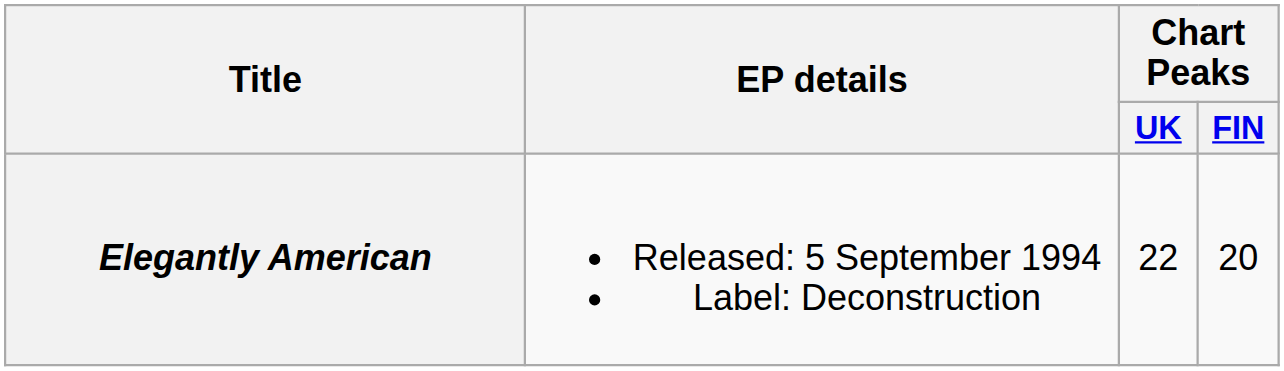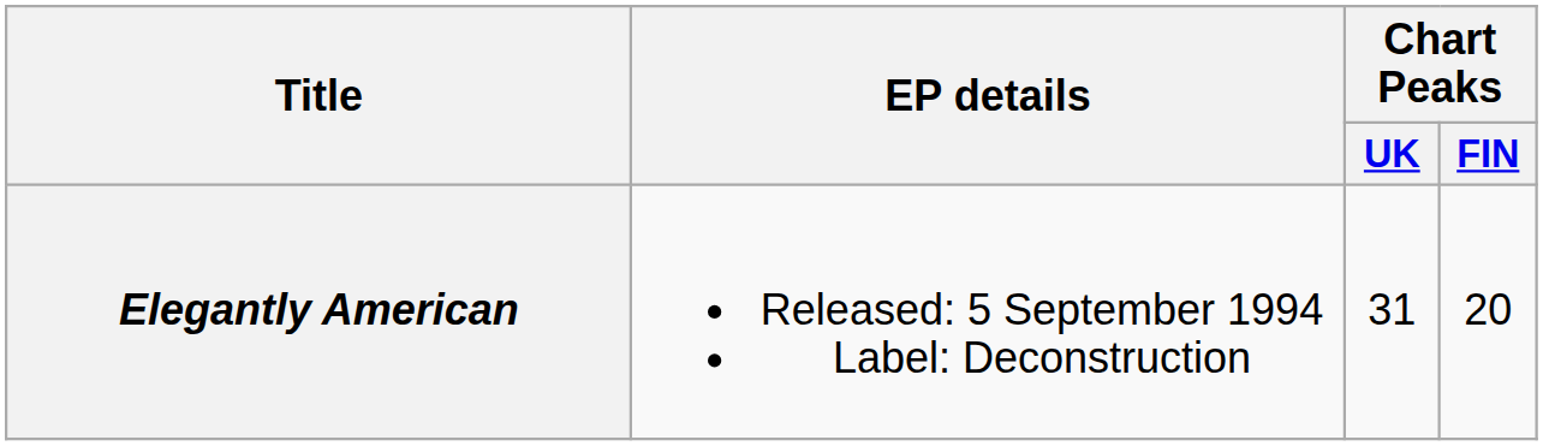Elegantly American | Chart Peaks / UK: 22 -> 31
